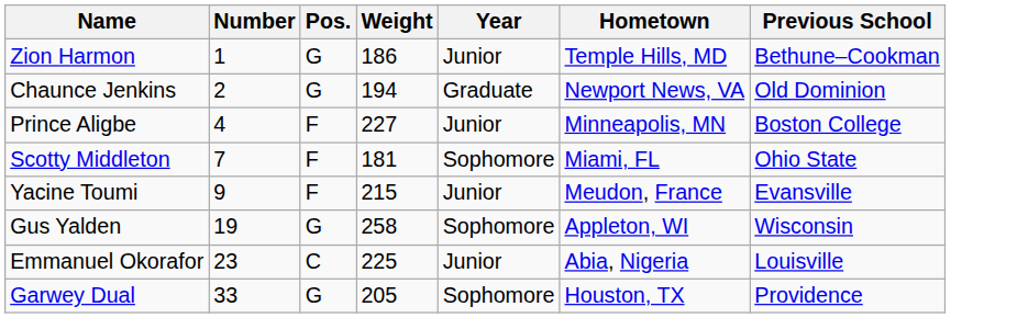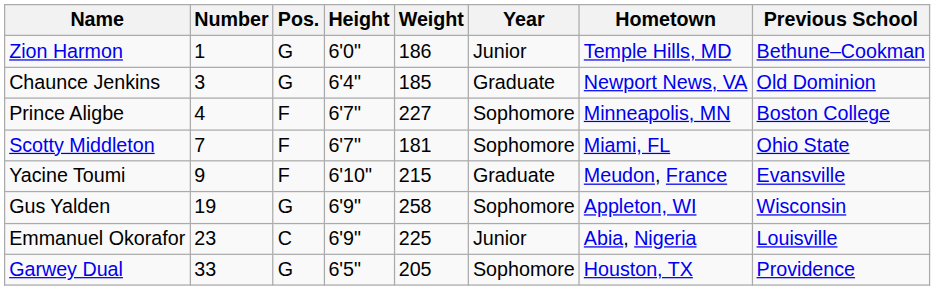+ column: Height | 6'0" | 6'4" | 6'7" | 6'7" | 6'10" | 6'9" | 6'9" | 6'5"
Chaunce Jenkins | Number: 2 -> 3
Chaunce Jenkins | Weight: 194 -> 185
Prince Aligbe | Year: Junior -> Sophomore
Yacine Toumi | Year: Junior -> Graduate
